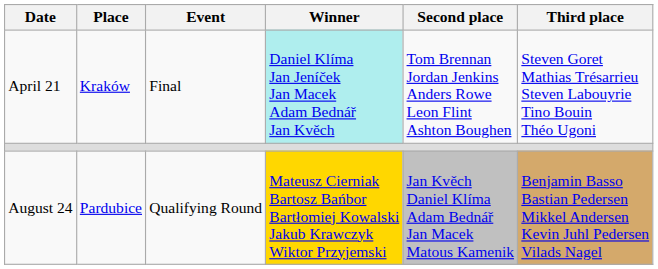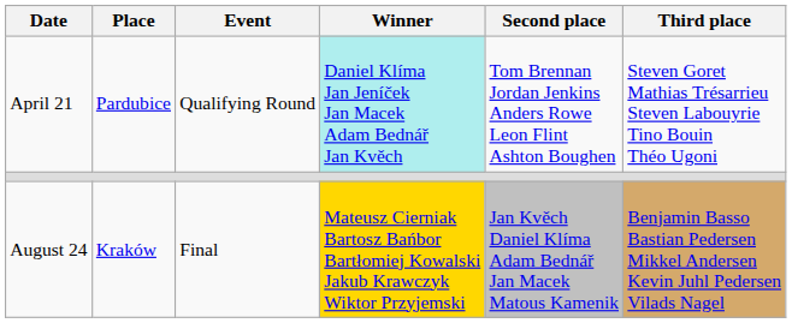April 21 | Place: Kraków -> Pardubice
April 21 | Event: Final -> Qualifying Round
August 24 | Place: Pardubice -> Kraków
August 24 | Event: Qualifying Round -> Final
